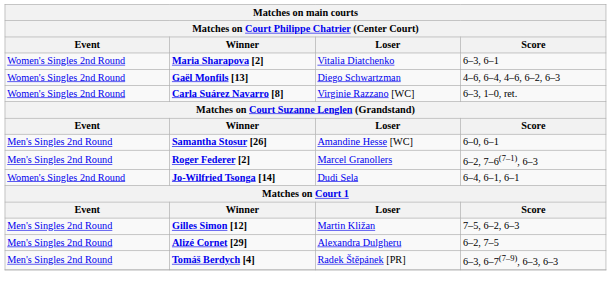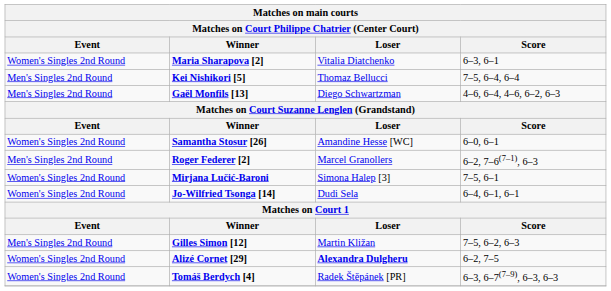+ row: Men's Singles 2nd Round | Kei Nishikori [5] | Thomaz Bellucci | 7–5, 6–4, 6–4
Gaël Monfils [13] | Event: Women's Singles 2nd Round -> Men's Singles 2nd Round
- row: Women's Singles 2nd Round | Carla Suárez Navarro [8] | Virginie Razzano [WC] | 6–3, 1–0, ret.
Samantha Stosur [26] | Event: Men's Singles 2nd Round -> Women's Singles 2nd Round
+ row: Women's Singles 2nd Round | Mirjana Lučić-Baroni | Simona Halep [3] | 7–5, 6–1
Alizé Cornet [29] | Event: Men's Singles 2nd Round -> Women's Singles 2nd Round
Alizé Cornet [29] | Loser: normal -> bold
Tomáš Berdych [4] | Event: Men's Singles 2nd Round -> Women's Singles 2nd Round
